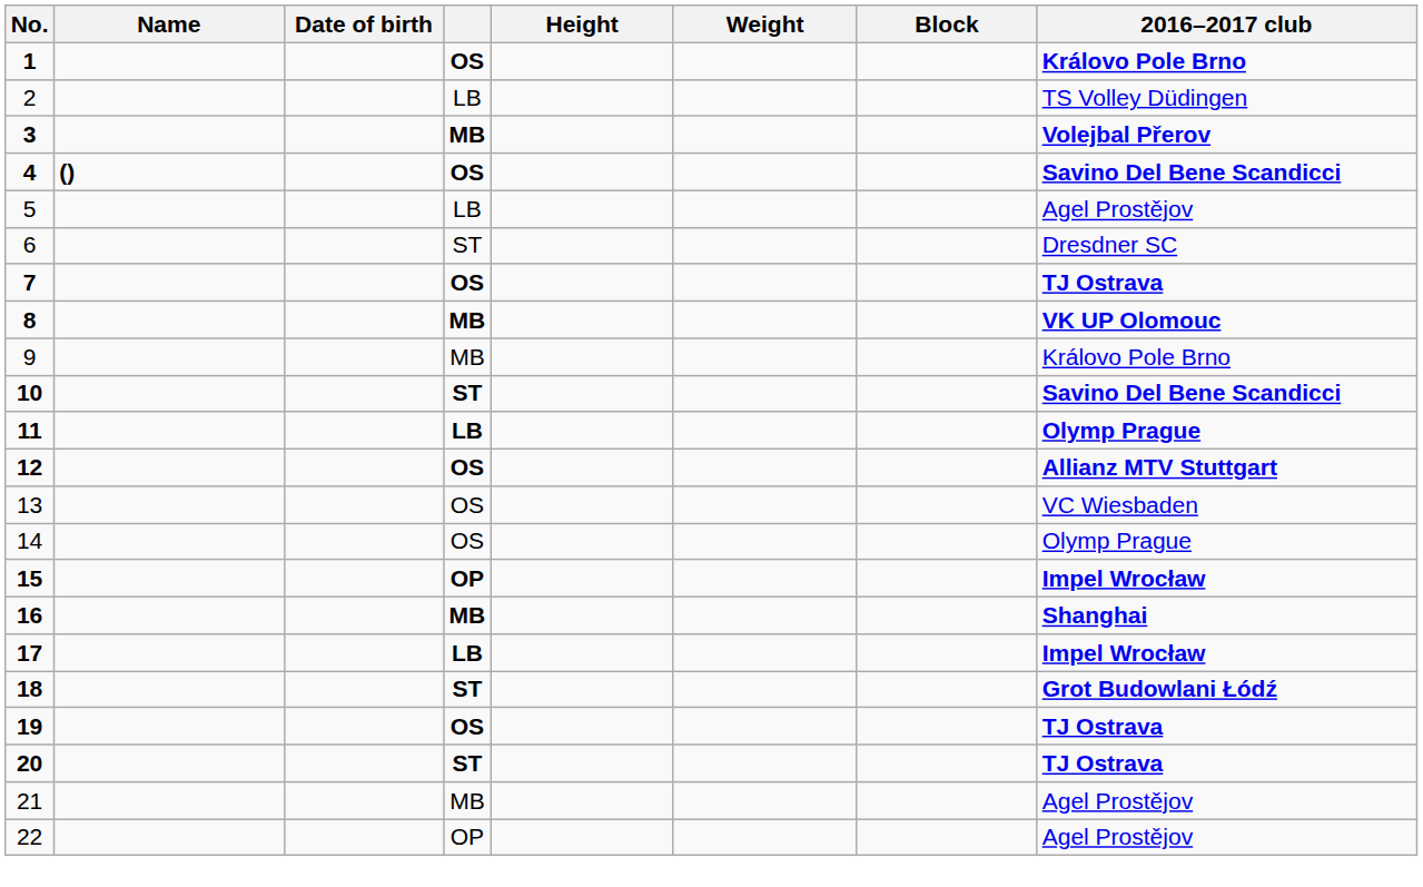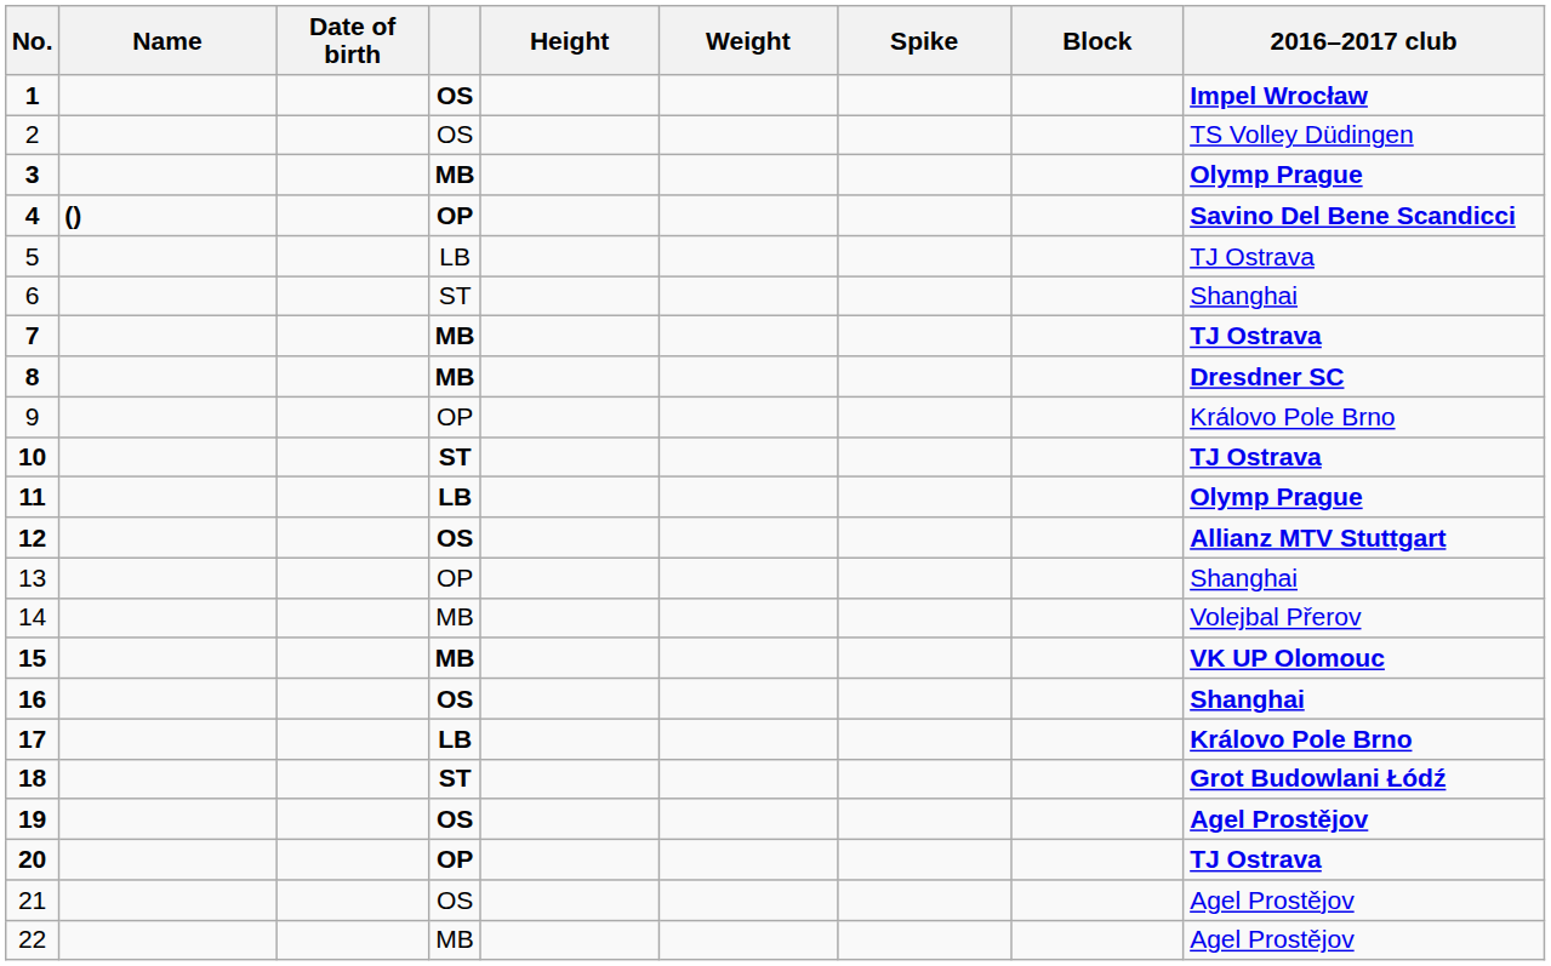+ column: Spike
1 | 2016–2017 club: Královo Pole Brno -> Impel Wrocław
2 | column 4: LB -> OS
3 | 2016–2017 club: Volejbal Přerov -> Olymp Prague
4 | column 4: OS -> OP
5 | 2016–2017 club: Agel Prostějov -> TJ Ostrava
6 | 2016–2017 club: Dresdner SC -> Shanghai
7 | column 4: OS -> MB
8 | 2016–2017 club: VK UP Olomouc -> Dresdner SC
9 | column 4: MB -> OP
10 | 2016–2017 club: Savino Del Bene Scandicci -> TJ Ostrava
13 | column 4: OS -> OP
13 | 2016–2017 club: VC Wiesbaden -> Shanghai
14 | column 4: OS -> MB
14 | 2016–2017 club: Olymp Prague -> Volejbal Přerov
15 | column 4: OP -> MB
15 | 2016–2017 club: Impel Wrocław -> VK UP Olomouc
16 | column 4: MB -> OS
17 | 2016–2017 club: Impel Wrocław -> Královo Pole Brno
19 | 2016–2017 club: TJ Ostrava -> Agel Prostějov
20 | column 4: ST -> OP
21 | column 4: MB -> OS
22 | column 4: OP -> MB
